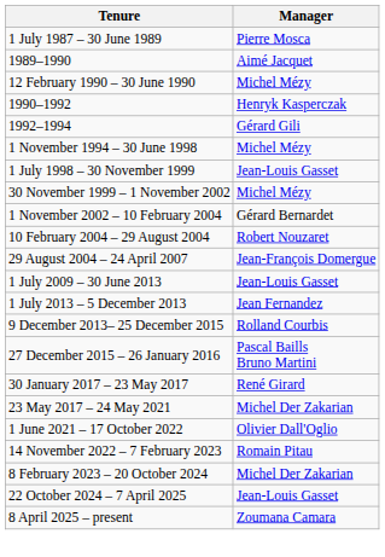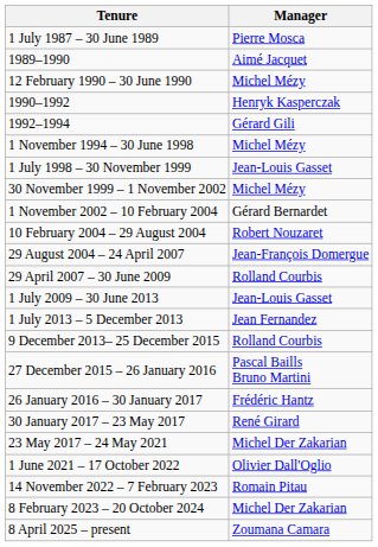+ row: 29 April 2007 – 30 June 2009 | Rolland Courbis
+ row: 26 January 2016 – 30 January 2017 | Frédéric Hantz
- row: 22 October 2024 – 7 April 2025 | Jean-Louis Gasset
